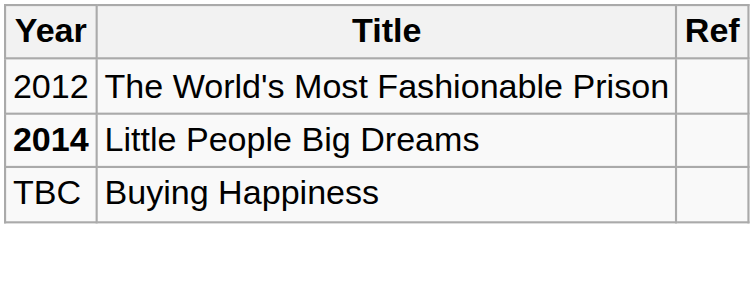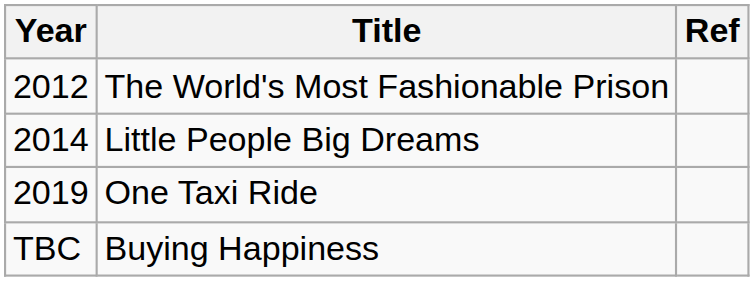Little People Big Dreams | Year: bold -> normal
+ row: 2019 | One Taxi Ride
